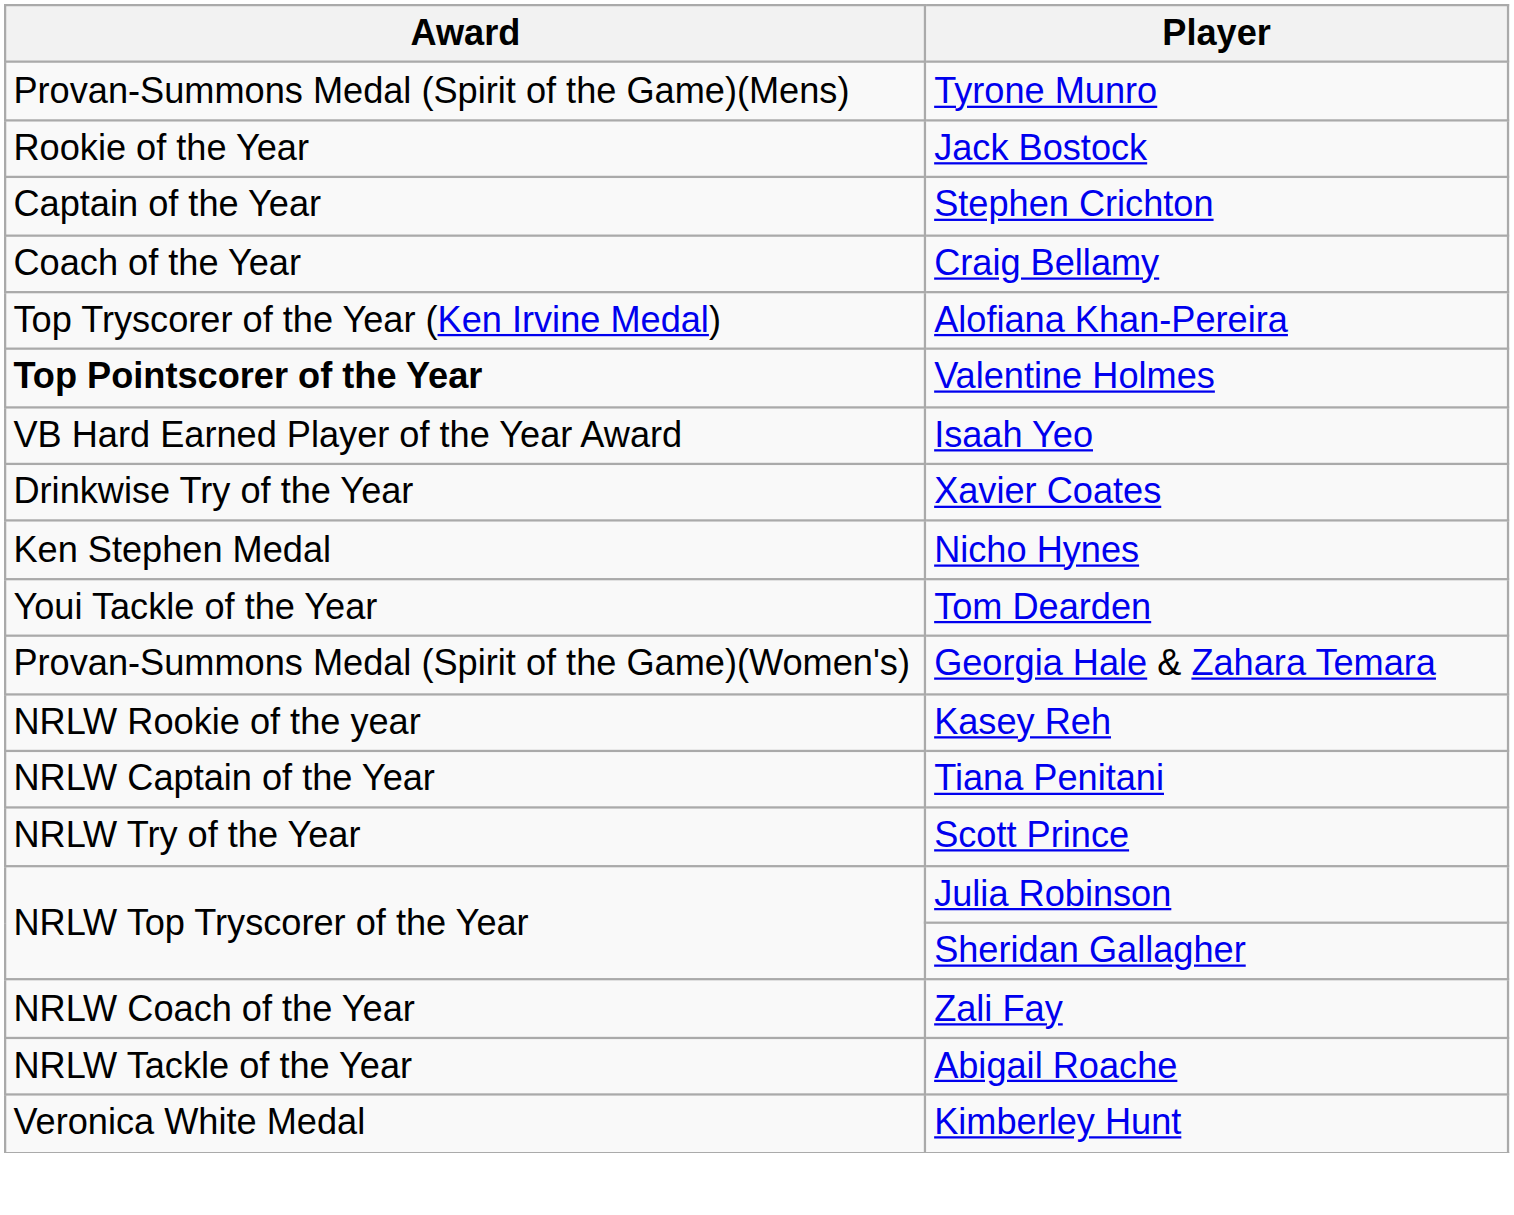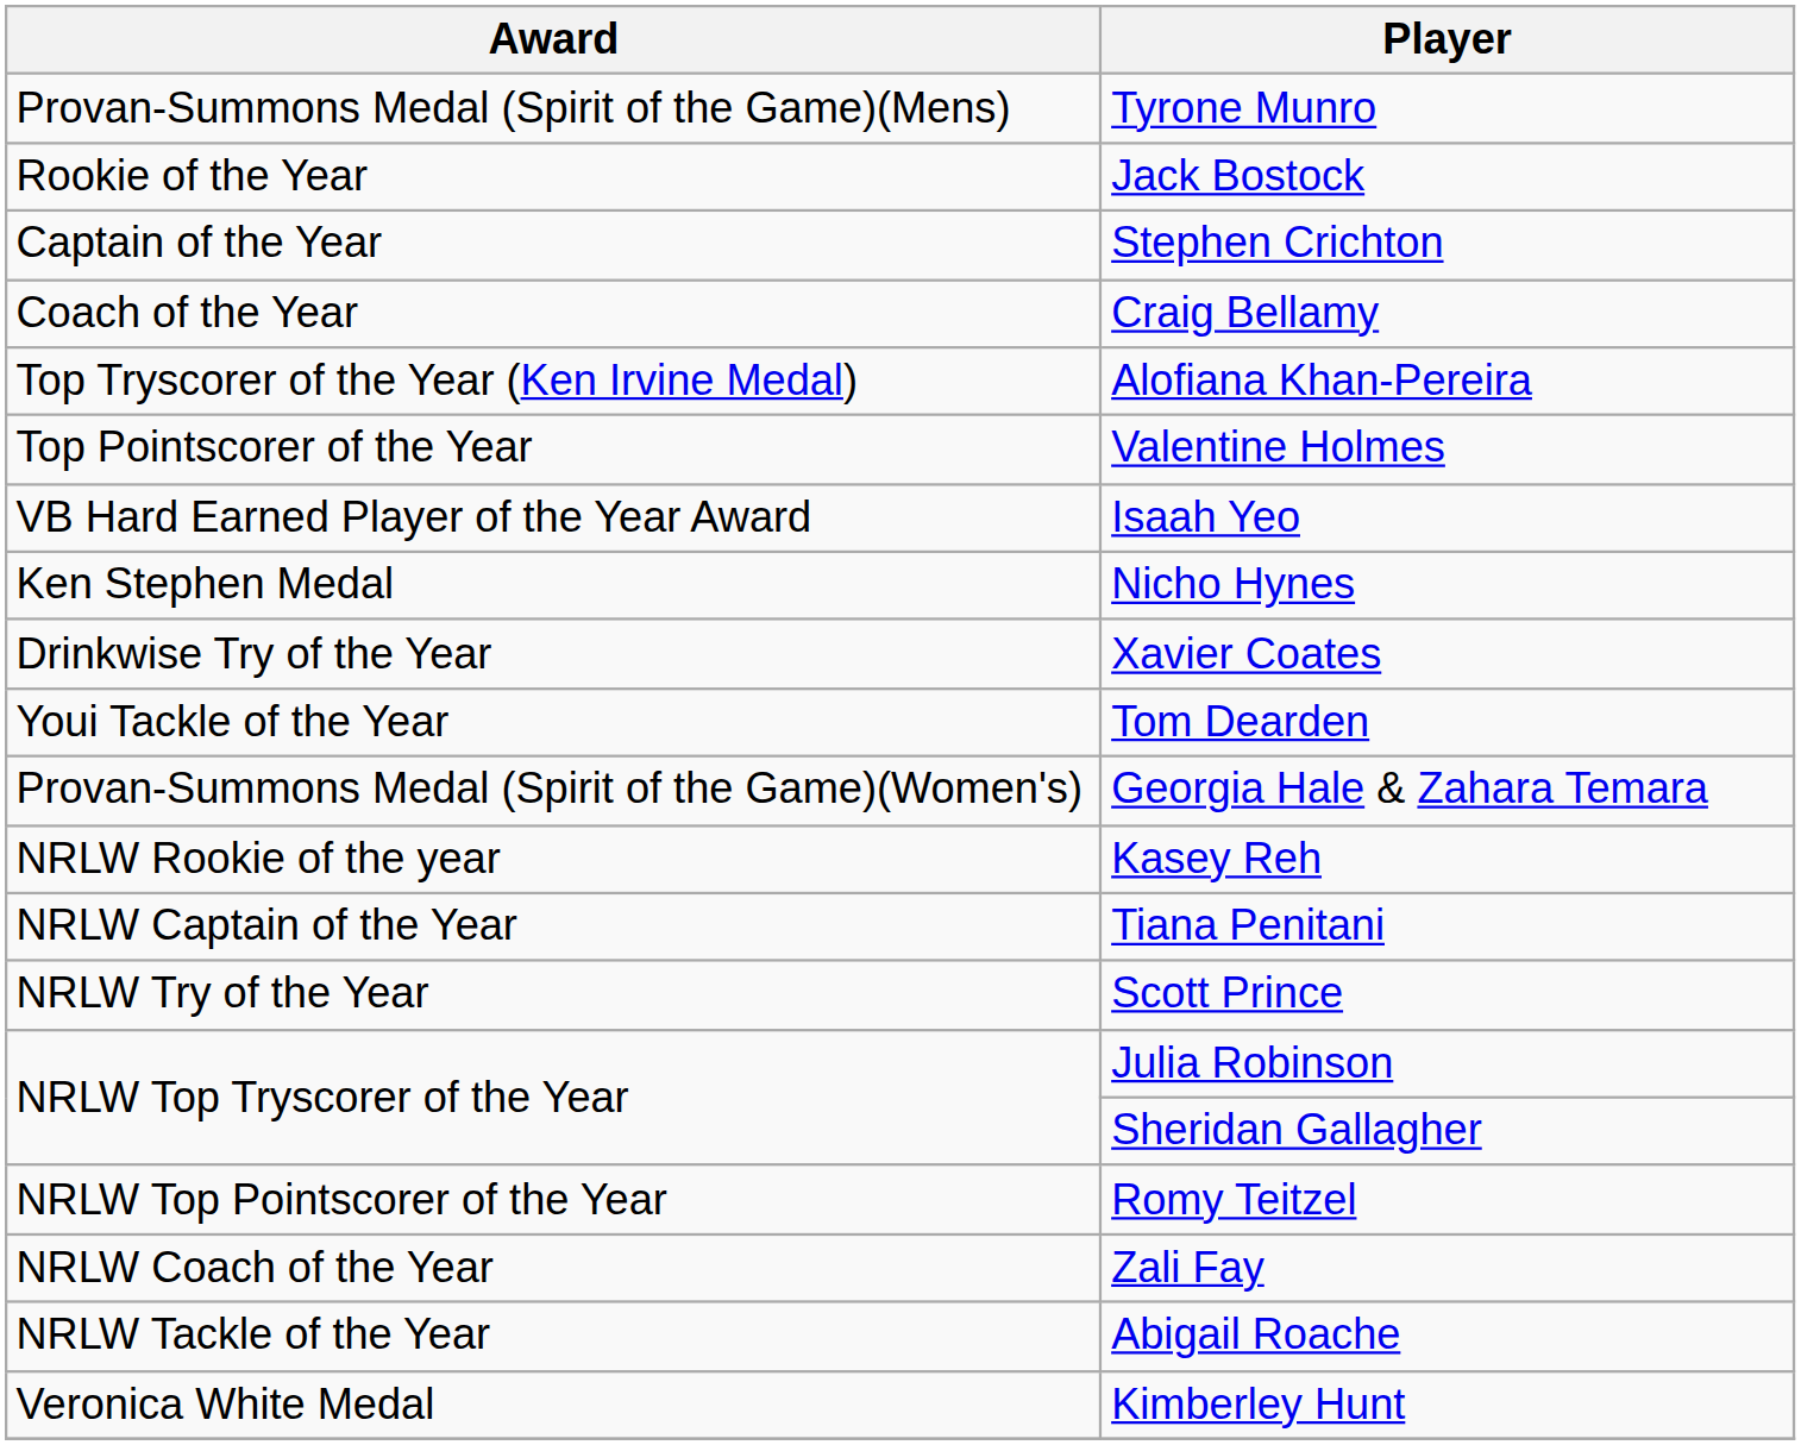Valentine Holmes | Award: bold -> normal
rows swapped: Nicho Hynes <-> Xavier Coates
+ row: NRLW Top Pointscorer of the Year | Romy Teitzel
